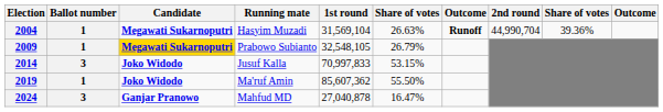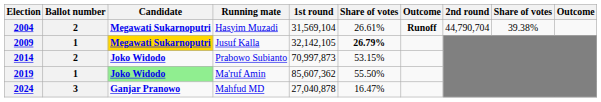2004 | Ballot number: 1 -> 2
2004 | column 6: 26.63% -> 26.61%
2004 | 2nd round: 44,990,704 -> 44,790,704
2004 | column 9: 39.36% -> 39.38%
2009 | Running mate: Prabowo Subianto -> Jusuf Kalla
2009 | 1st round: 32,548,105 -> 32,142,105
2009 | column 6: normal -> bold
2014 | Ballot number: 3 -> 2
2014 | Running mate: Jusuf Kalla -> Prabowo Subianto
2014 | 1st round: 70,997,833 -> 70,997,873
2019 | Candidate: no background -> lightgreen background
